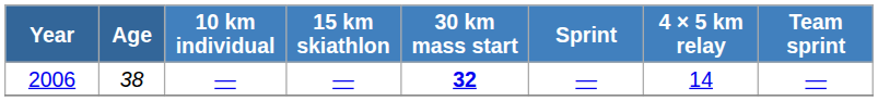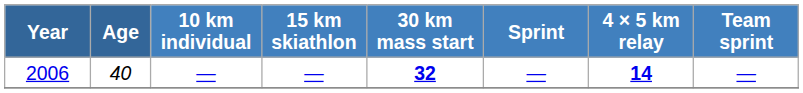2006 | Age: 38 -> 40
2006 | 4 × 5 km relay: normal -> bold
